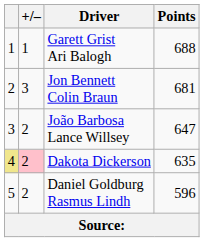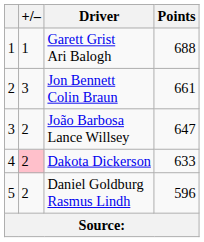Jon Bennett Colin Braun | Points: 681 -> 661
Dakota Dickerson | column 1: khaki background -> no background
Dakota Dickerson | Points: 635 -> 633
